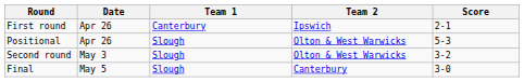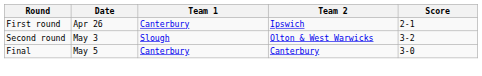- row: Positional | Apr 26 | Slough | Olton & West Warwicks | 5-3
Final | Team 1: Slough -> Canterbury
